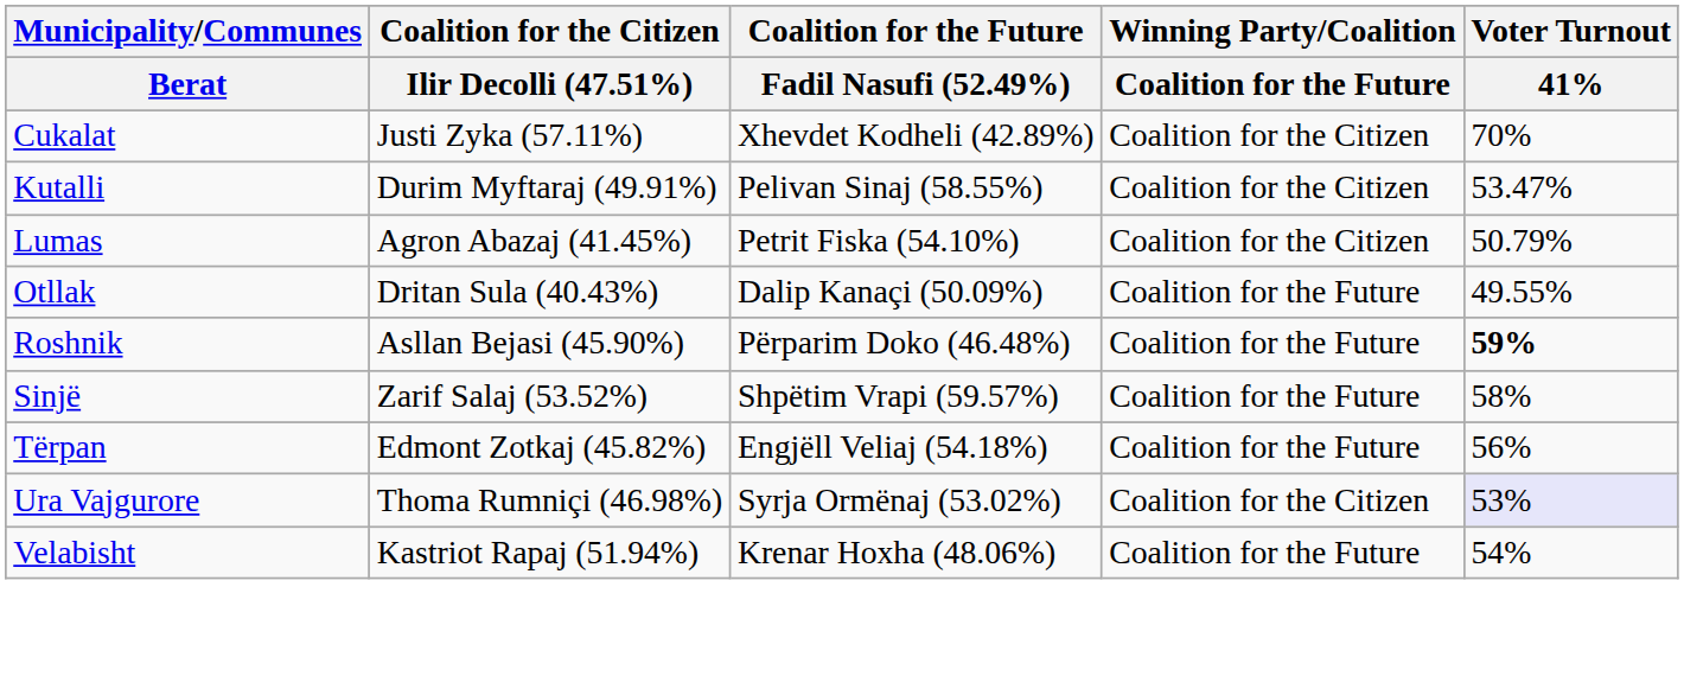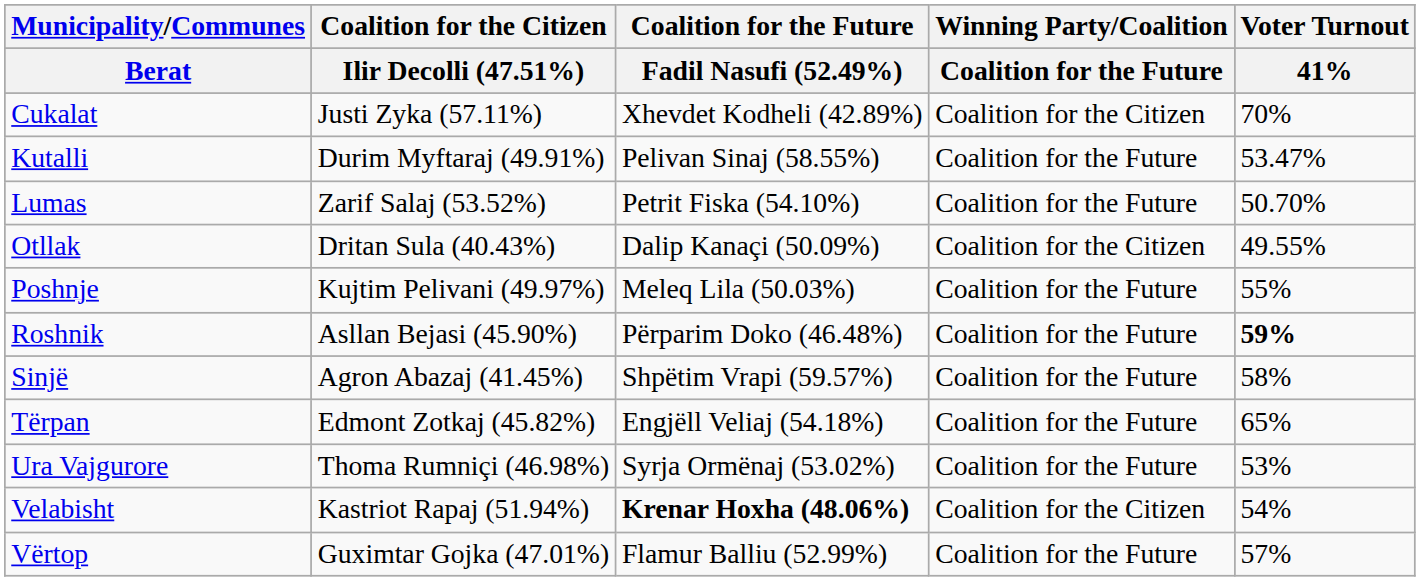Kutalli | Winning Party/Coalition / Coalition for the Future: Coalition for the Citizen -> Coalition for the Future
Lumas | Coalition for the Citizen / Ilir Decolli (47.51%): Agron Abazaj (41.45%) -> Zarif Salaj (53.52%)
Lumas | Winning Party/Coalition / Coalition for the Future: Coalition for the Citizen -> Coalition for the Future
Lumas | Voter Turnout / 41%: 50.79% -> 50.70%
Otllak | Winning Party/Coalition / Coalition for the Future: Coalition for the Future -> Coalition for the Citizen
+ row: Poshnje | Kujtim Pelivani (49.97%) | Meleq Lila (50.03%) | Coalition for the Future | 55%
Sinjë | Coalition for the Citizen / Ilir Decolli (47.51%): Zarif Salaj (53.52%) -> Agron Abazaj (41.45%)
Tërpan | Voter Turnout / 41%: 56% -> 65%
Ura Vajgurore | Winning Party/Coalition / Coalition for the Future: Coalition for the Citizen -> Coalition for the Future
Ura Vajgurore | Voter Turnout / 41%: lavender background -> no background
Velabisht | Coalition for the Future / Fadil Nasufi (52.49%): normal -> bold
Velabisht | Winning Party/Coalition / Coalition for the Future: Coalition for the Future -> Coalition for the Citizen
+ row: Vërtop | Guximtar Gojka (47.01%) | Flamur Balliu (52.99%) | Coalition for the Future | 57%
